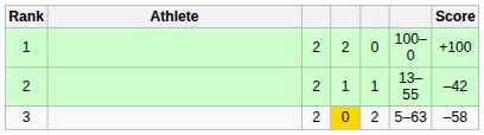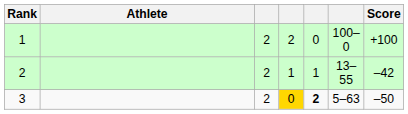3 | column 5: normal -> bold
3 | Score: –58 -> –50
